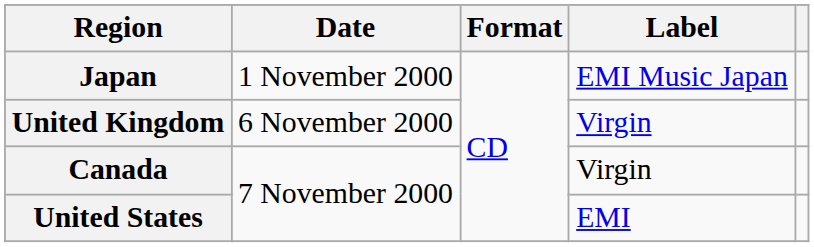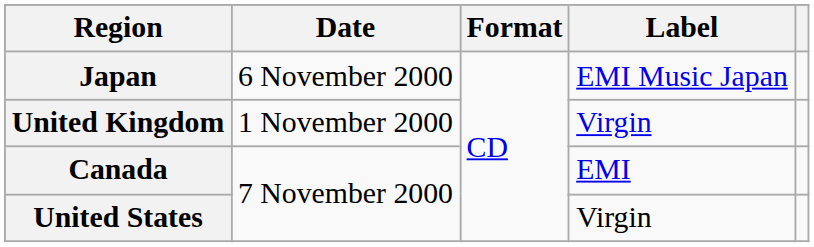Japan | Date: 1 November 2000 -> 6 November 2000
United Kingdom | Date: 6 November 2000 -> 1 November 2000
Canada | Label: Virgin -> EMI
United States | Label: EMI -> Virgin
